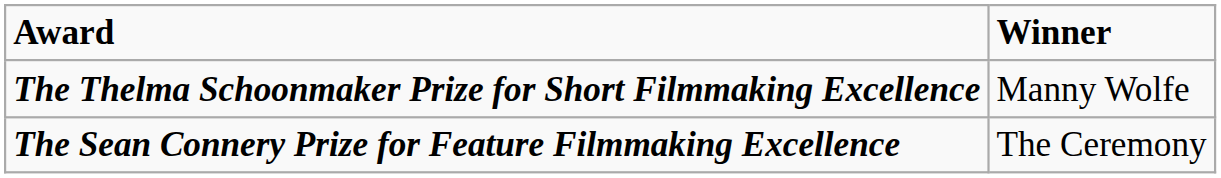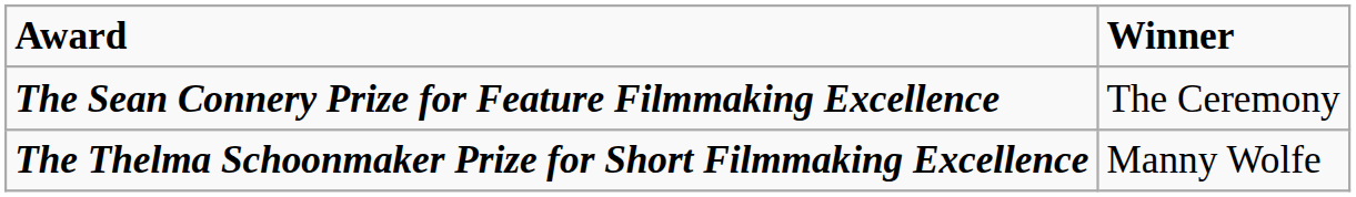rows swapped: The Sean Connery Prize for Feature Filmmaking Excellence <-> The Thelma Schoonmaker Prize for Short Filmmaking Excellence
